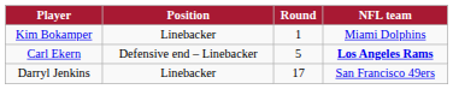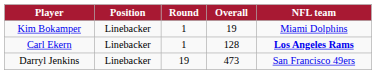+ column: Overall | 19 | 128 | 473
Carl Ekern | Position: Defensive end – Linebacker -> Linebacker
Carl Ekern | Round: 5 -> 1
Darryl Jenkins | Round: 17 -> 19
